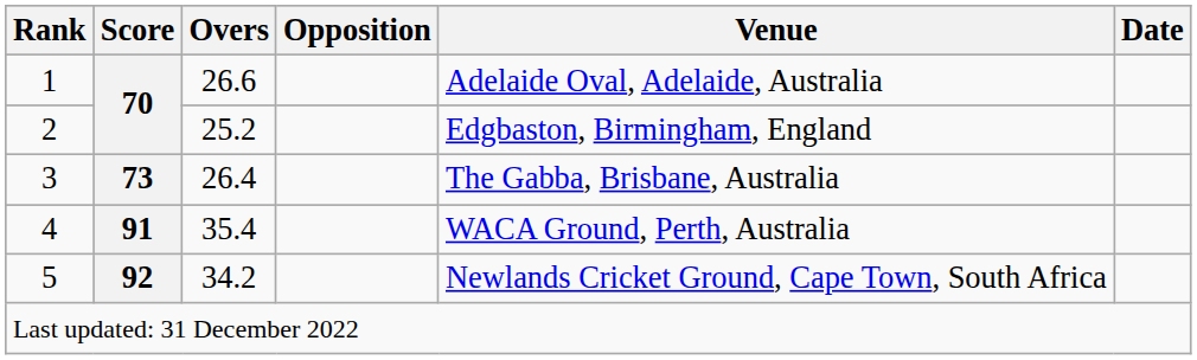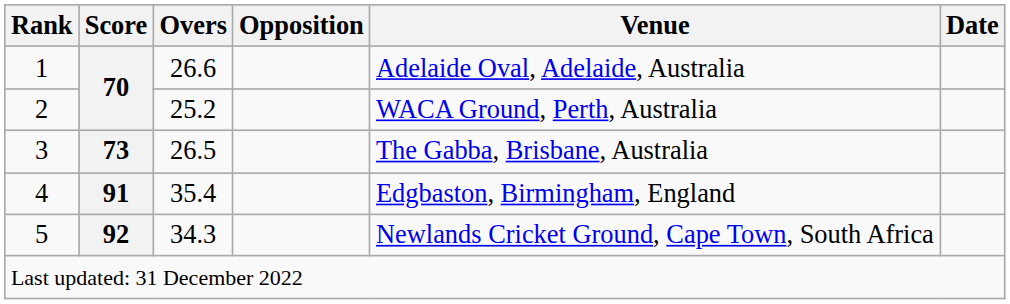2 | Venue: Edgbaston, Birmingham, England -> WACA Ground, Perth, Australia
3 | Overs: 26.4 -> 26.5
4 | Venue: WACA Ground, Perth, Australia -> Edgbaston, Birmingham, England
5 | Overs: 34.2 -> 34.3
